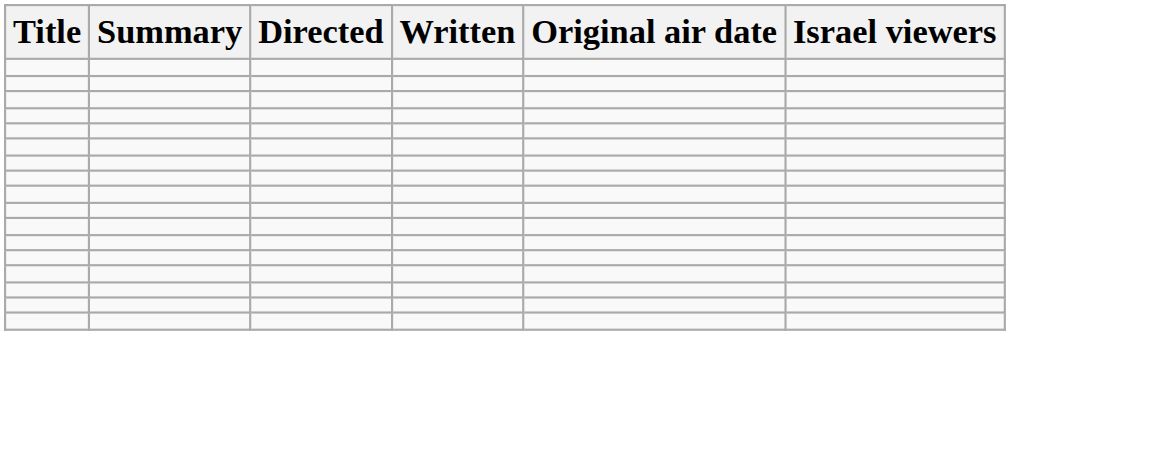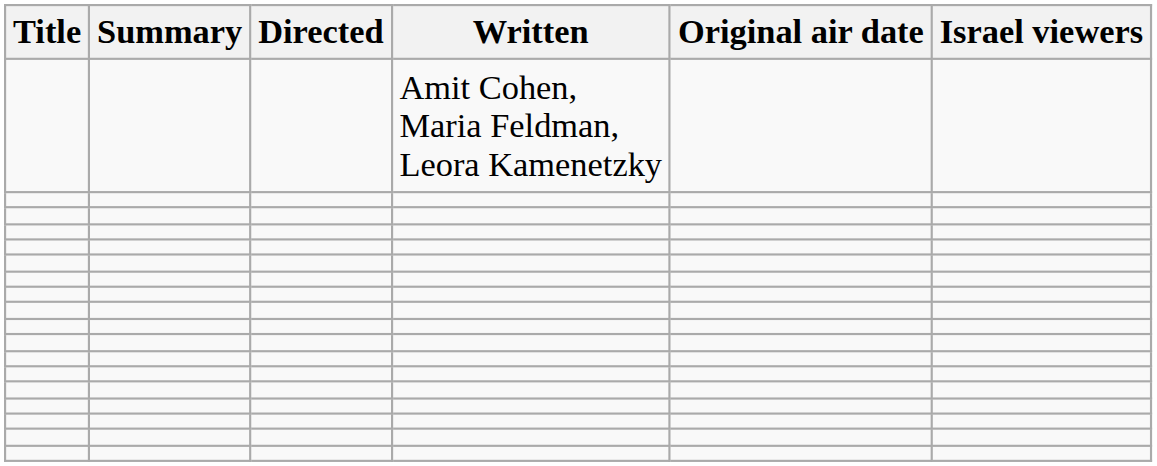+ row: Amit Cohen, Maria Feldman, Leora Kamenetzky
